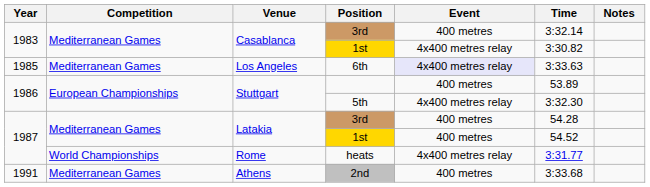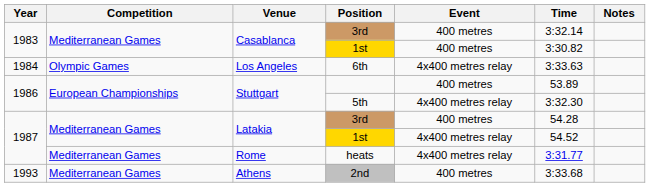Casablanca / 1st | Event: 4x400 metres relay -> 400 metres
6th | Year: 1985 -> 1984
6th | Competition: Mediterranean Games -> Olympic Games
6th | Event: lavender background -> no background
Latakia / 1st | Event: 400 metres -> 4x400 metres relay
heats | Competition: World Championships -> Mediterranean Games
2nd | Year: 1991 -> 1993
